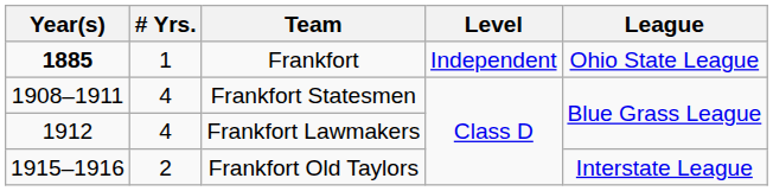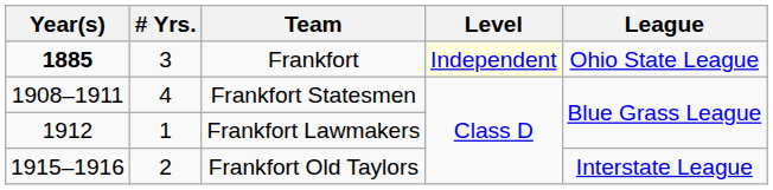Frankfort | # Yrs.: 1 -> 3
Frankfort | Level: no background -> lightyellow background
Frankfort Lawmakers | # Yrs.: 4 -> 1
